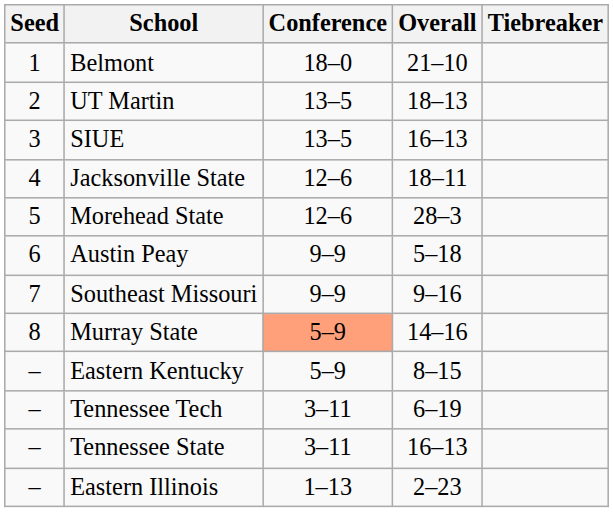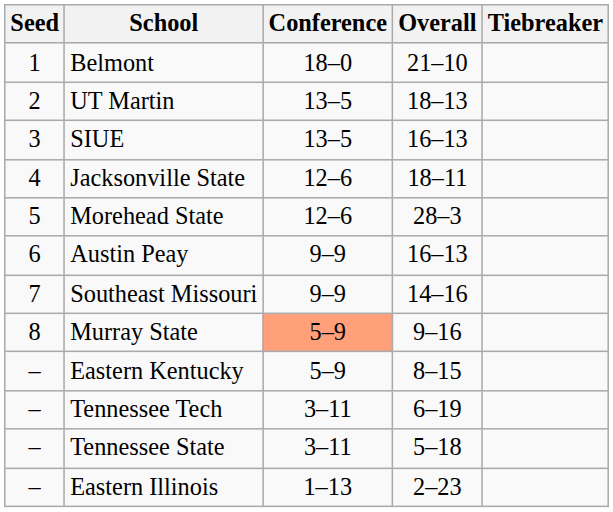Austin Peay | Overall: 5–18 -> 16–13
Southeast Missouri | Overall: 9–16 -> 14–16
Murray State | Overall: 14–16 -> 9–16
Tennessee State | Overall: 16–13 -> 5–18
